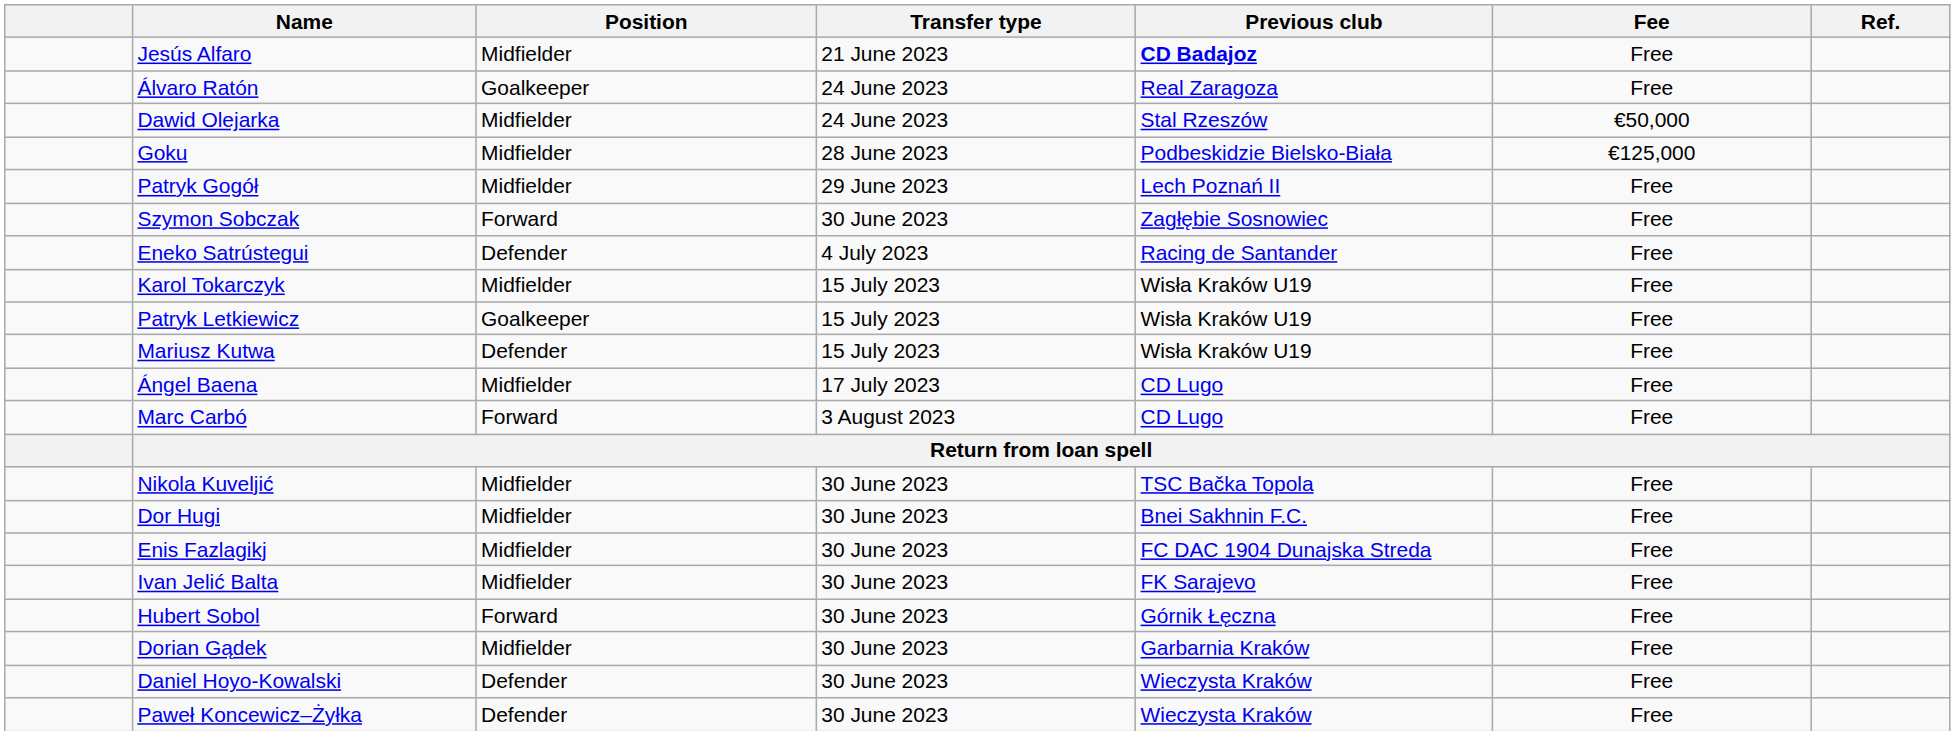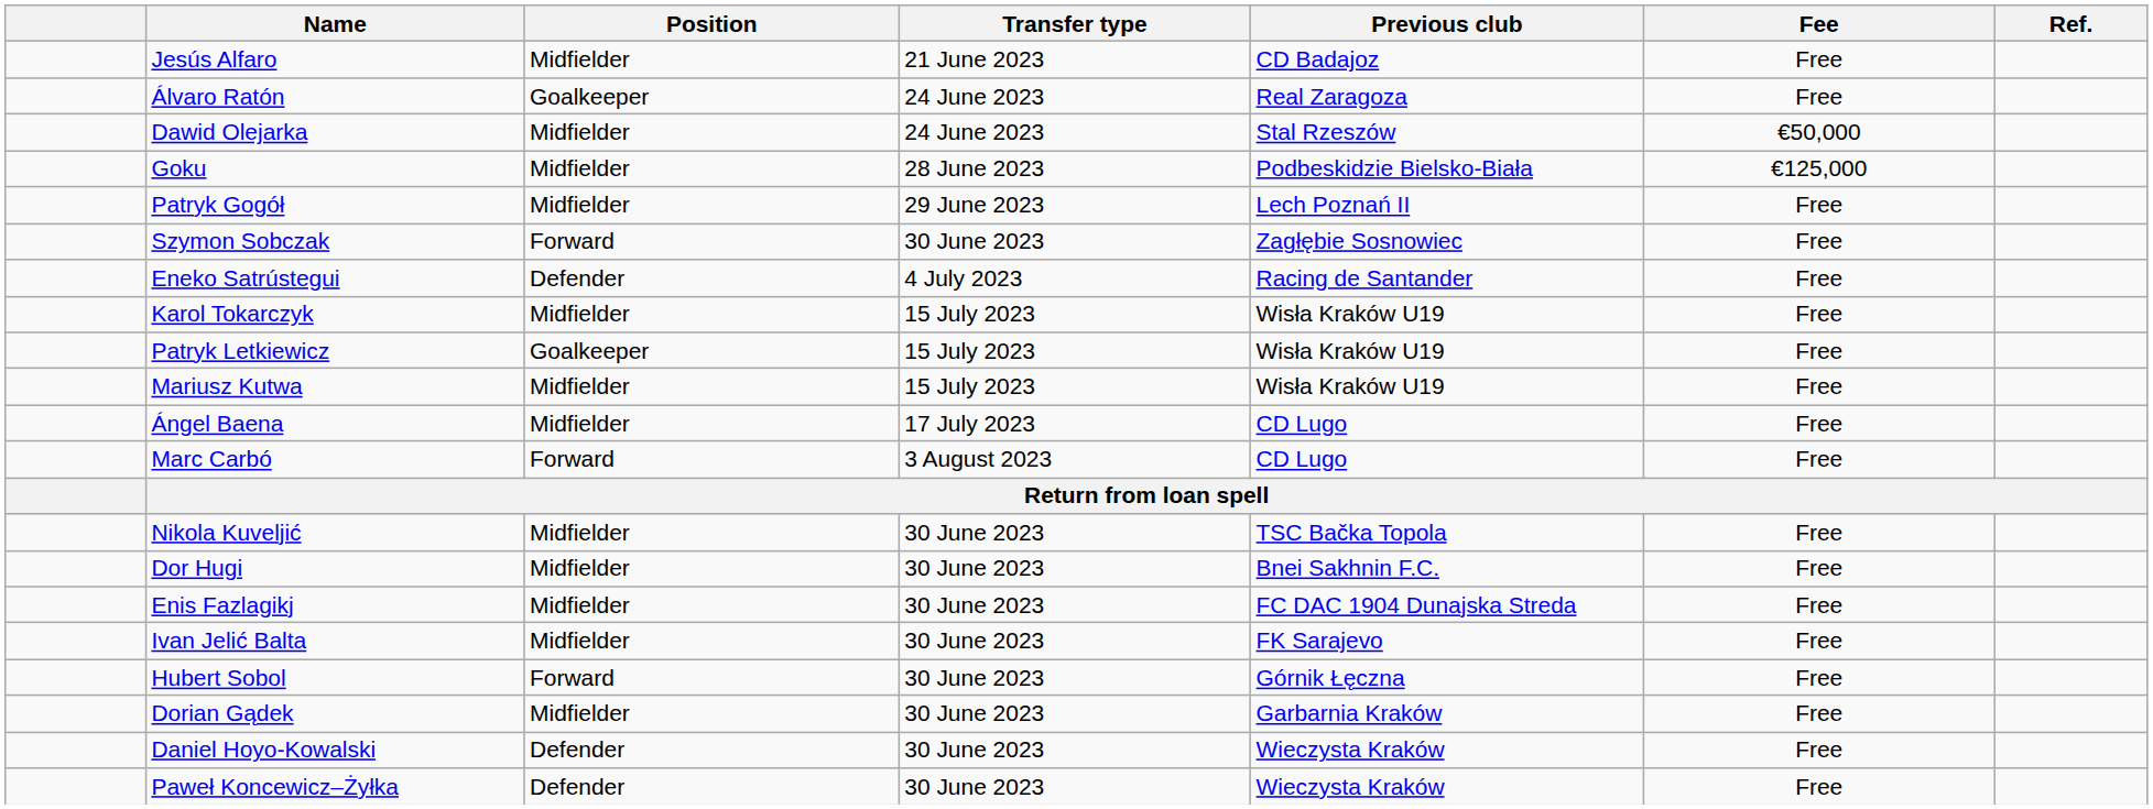Jesús Alfaro | Previous club: bold -> normal
Mariusz Kutwa | Position: Defender -> Midfielder
